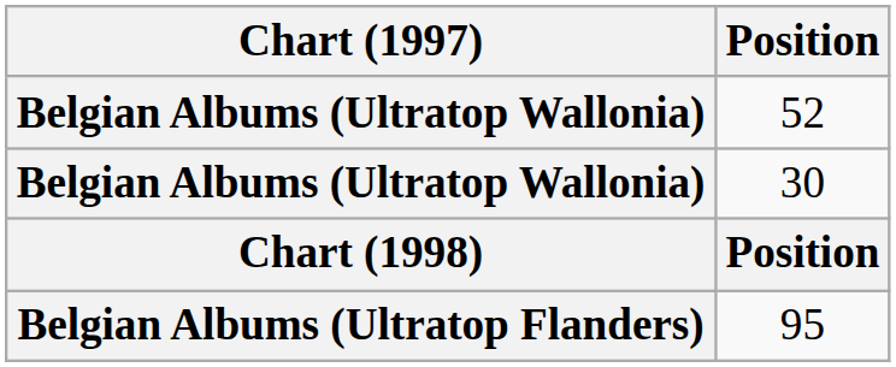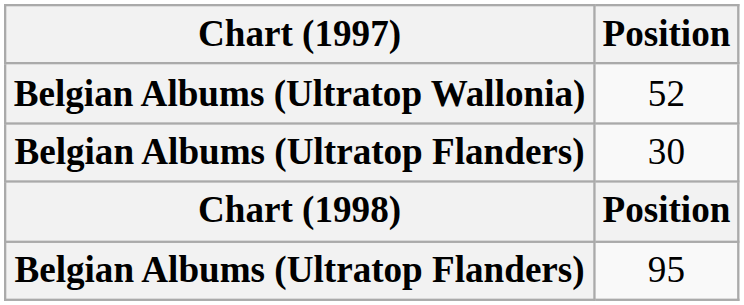30 | Chart (1997): Belgian Albums (Ultratop Wallonia) -> Belgian Albums (Ultratop Flanders)
